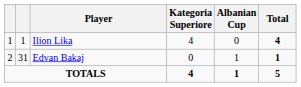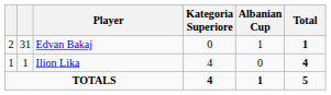rows swapped: Ilion Lika <-> Edvan Bakaj
